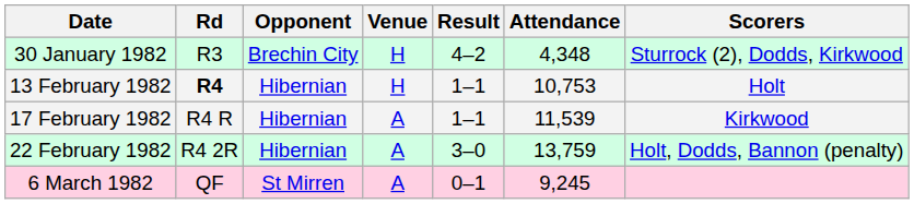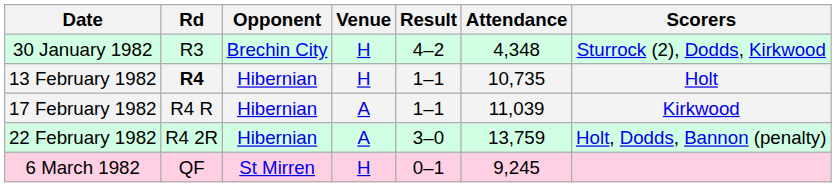13 February 1982 | Attendance: 10,753 -> 10,735
17 February 1982 | Attendance: 11,539 -> 11,039
6 March 1982 | Venue: A -> H
